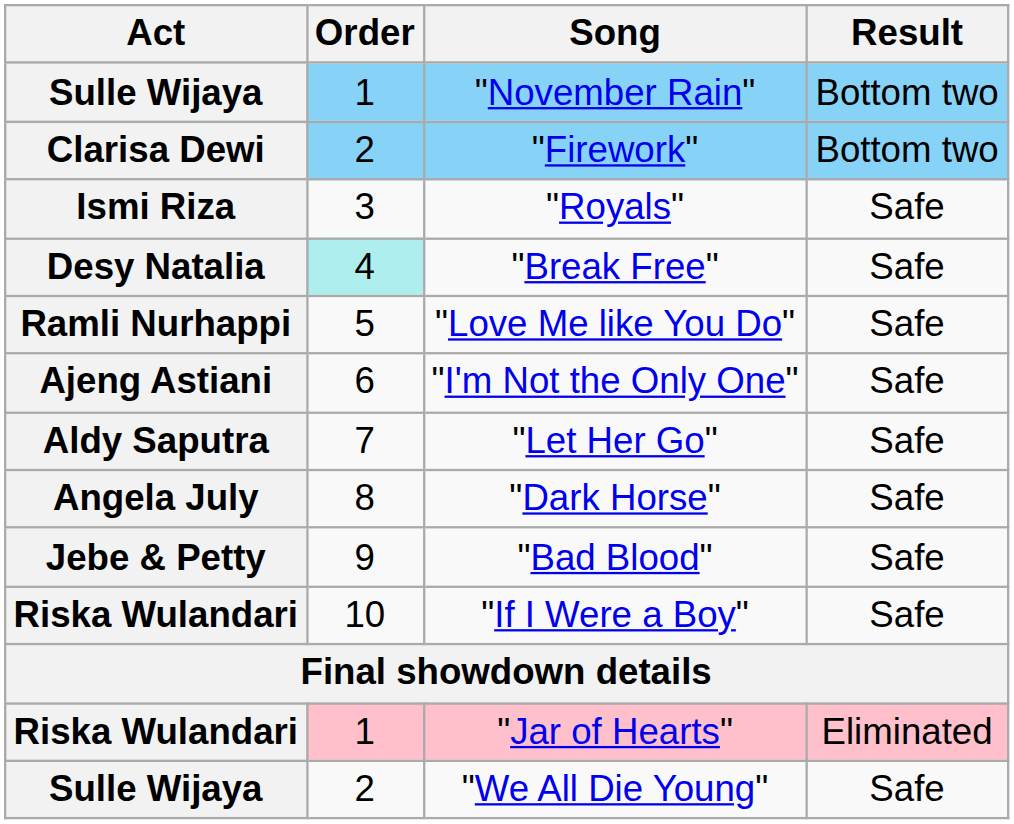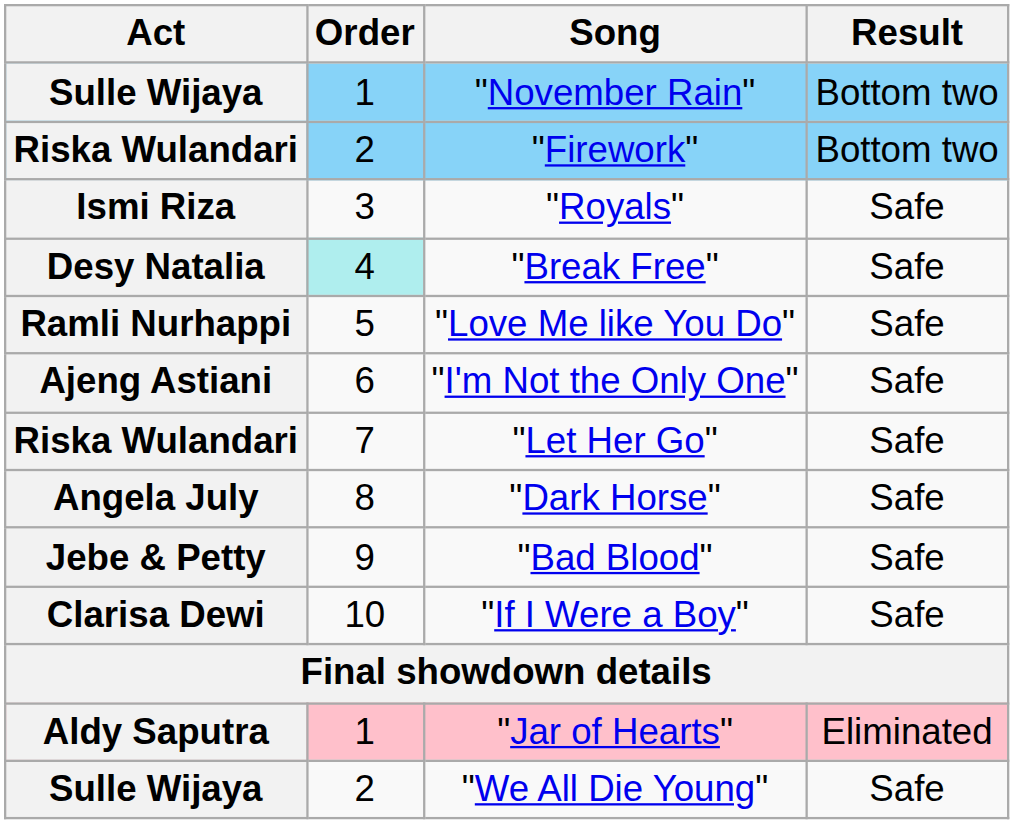"Firework" | Act: Clarisa Dewi -> Riska Wulandari
"Let Her Go" | Act: Aldy Saputra -> Riska Wulandari
"If I Were a Boy" | Act: Riska Wulandari -> Clarisa Dewi
"Jar of Hearts" | Act: Riska Wulandari -> Aldy Saputra
